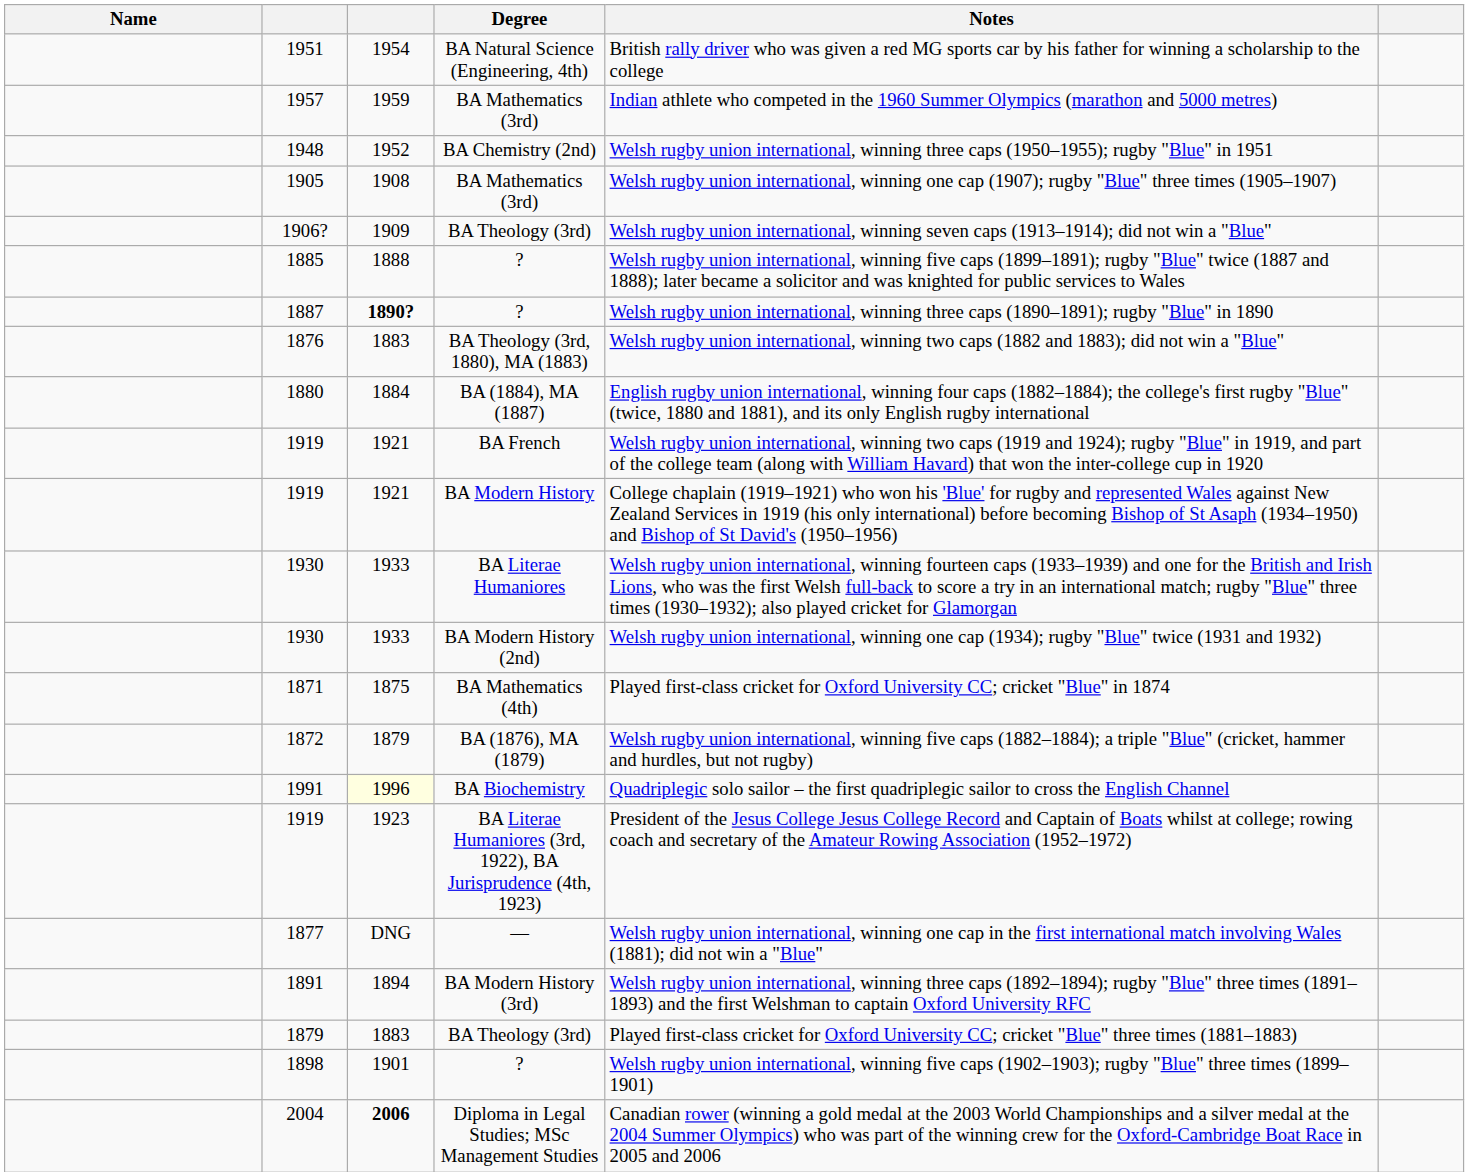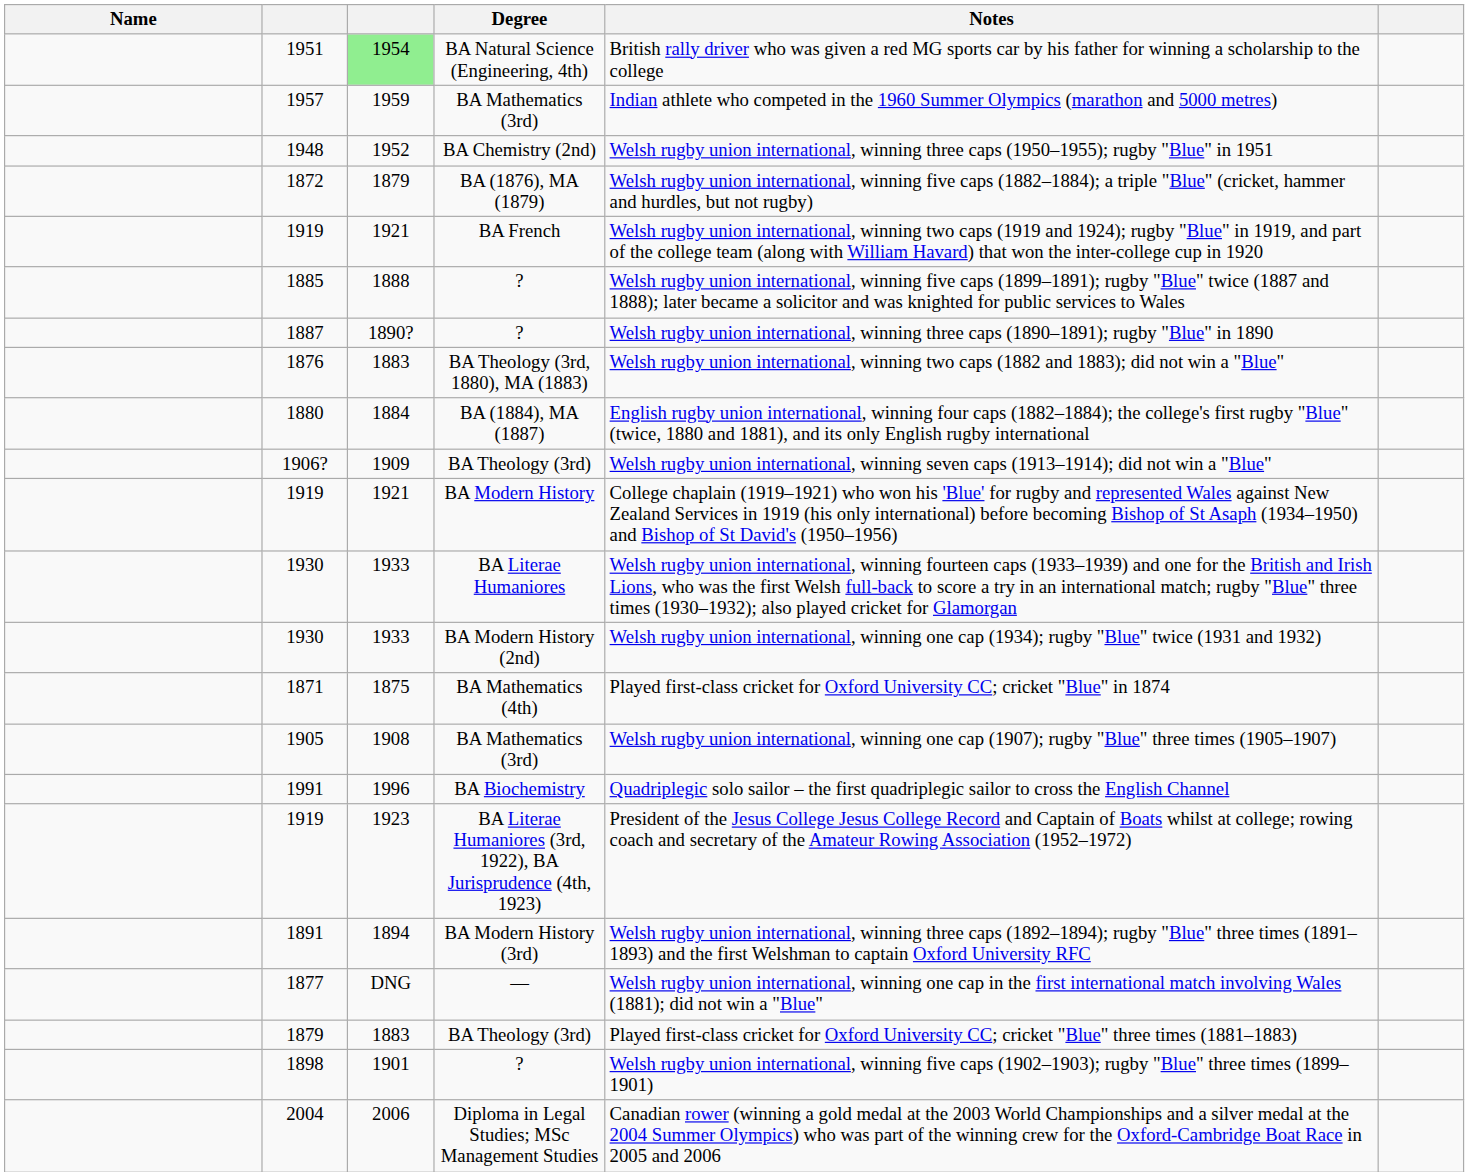1951 | column 3: no background -> lightgreen background
rows swapped: 1905 <-> 1872
rows swapped: 1906? <-> 1919 / BA French
1887 | column 3: bold -> normal
1991 | column 3: lightyellow background -> no background
rows swapped: 1891 <-> 1877
2004 | column 3: bold -> normal
